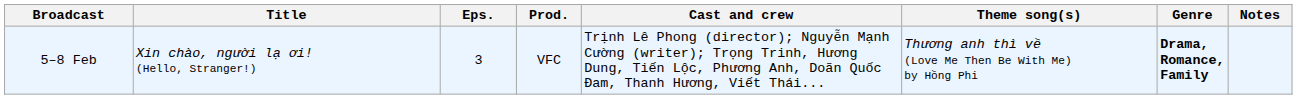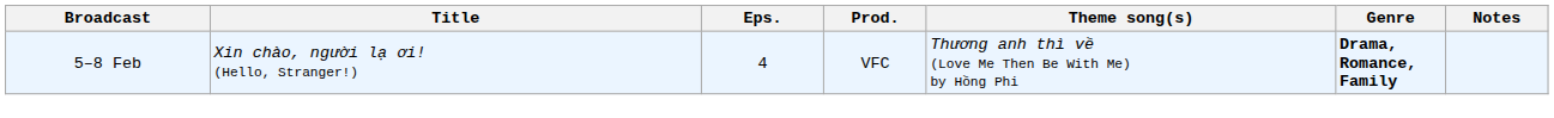- column: Cast and crew | Trịnh Lê Phong (director); Nguyễn Mạnh Cường (writer); Trọng Trinh, Hương Dung, Tiến Lộc, Phương Anh, Doãn Quốc Đam, Thanh Hương, Viết Thái...
5–8 Feb | Eps.: 3 -> 4
